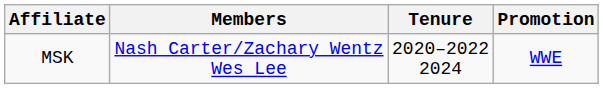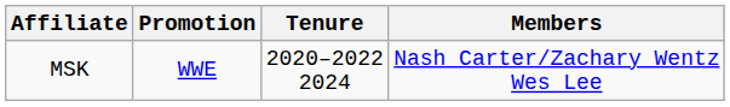columns swapped: Members <-> Promotion
